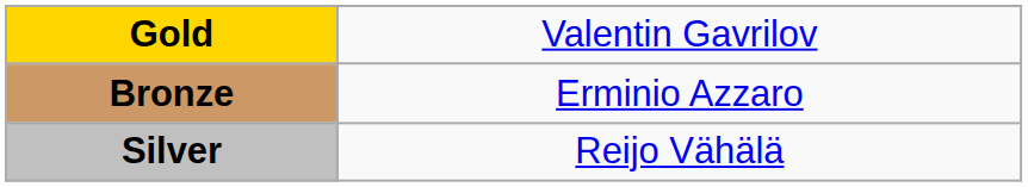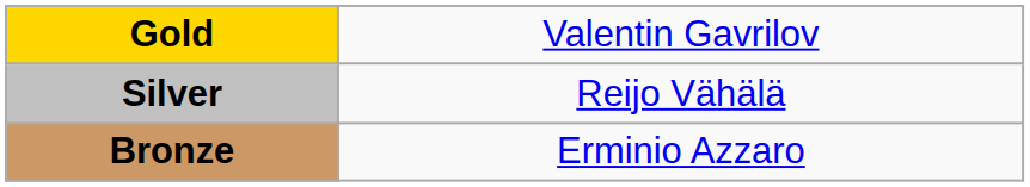rows swapped: Silver <-> Bronze
